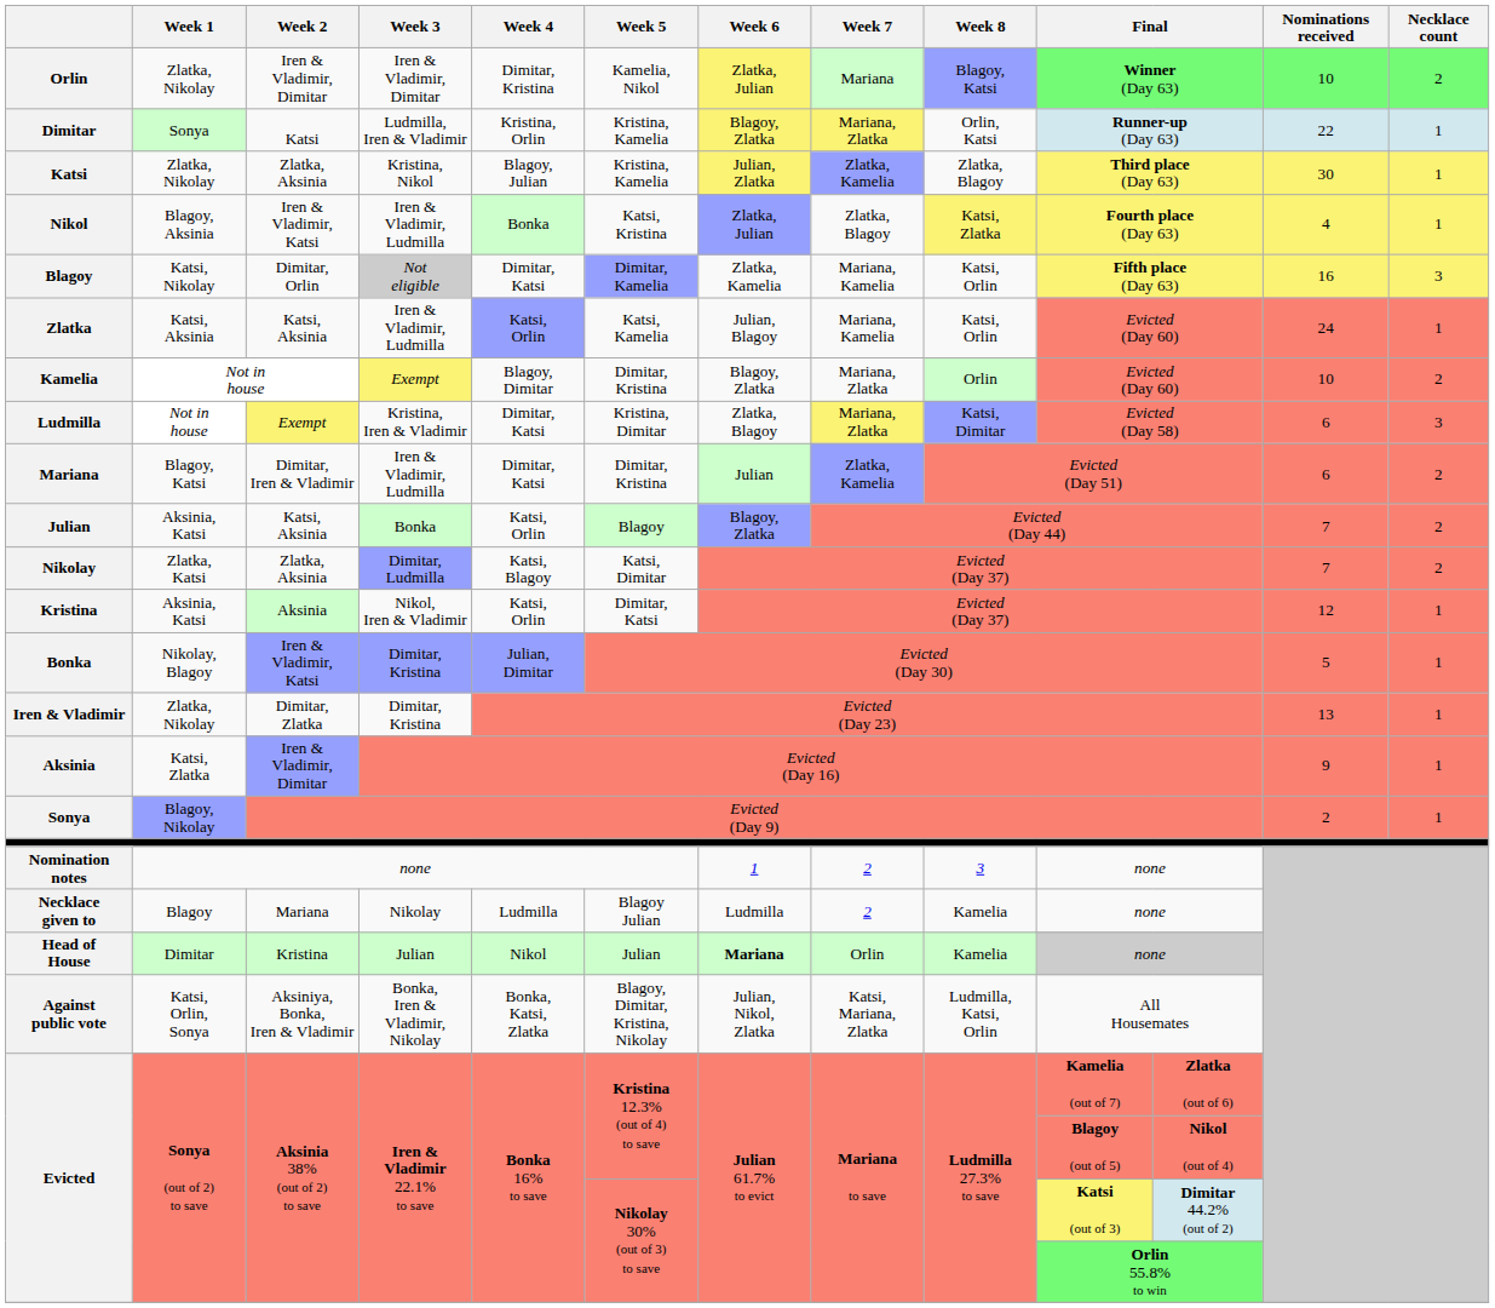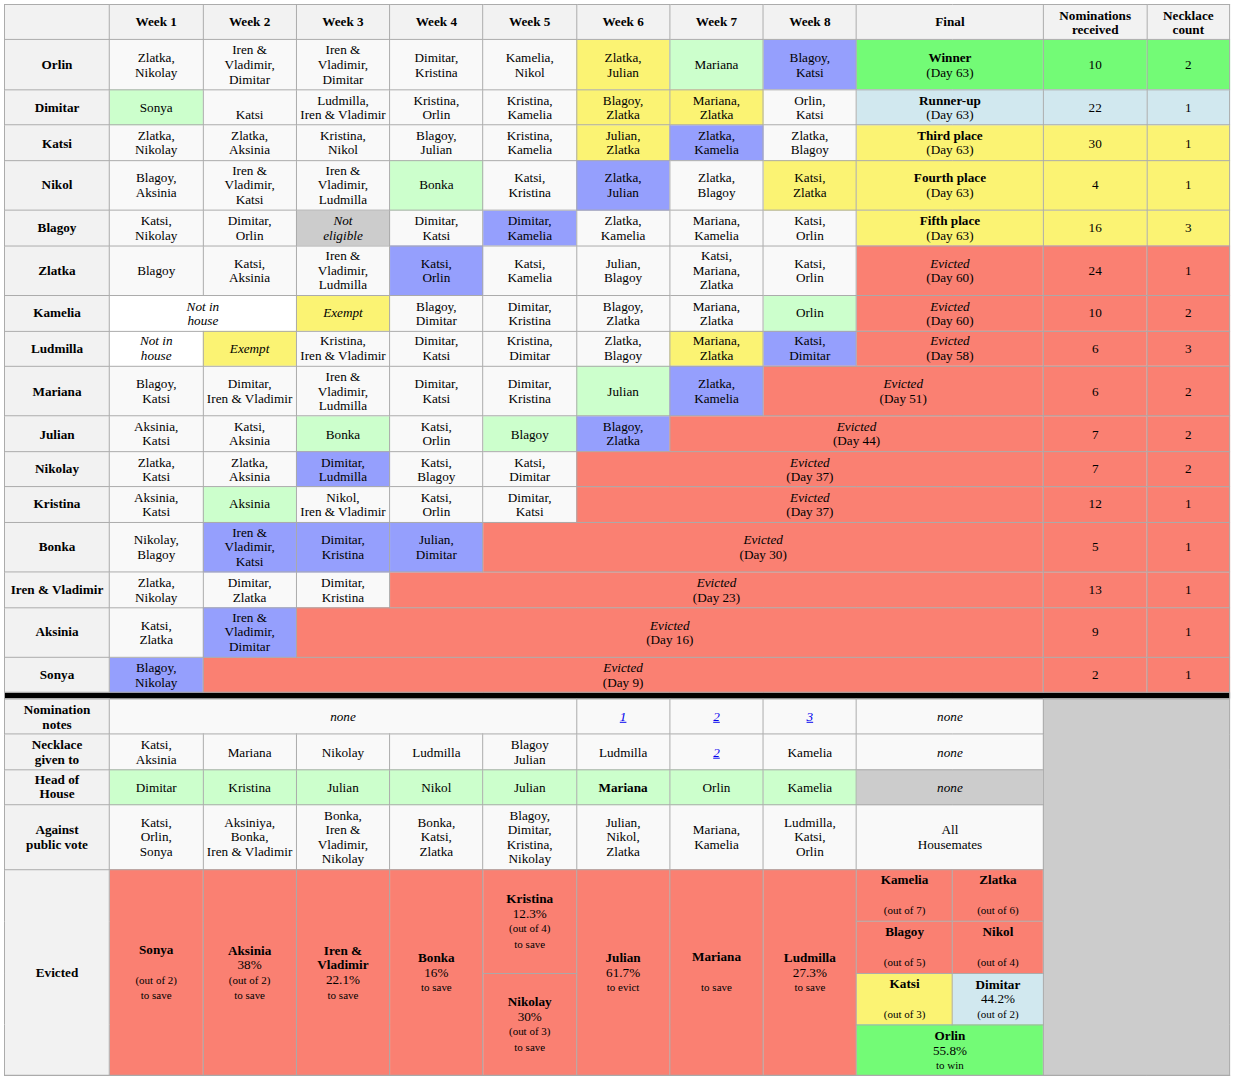Zlatka | Week 1: Katsi, Aksinia -> Blagoy
Zlatka | Week 7: Mariana, Kamelia -> Katsi, Mariana, Zlatka
Necklace given to | Week 1: Blagoy -> Katsi, Aksinia
Against public vote | Week 7: Katsi, Mariana, Zlatka -> Mariana, Kamelia
